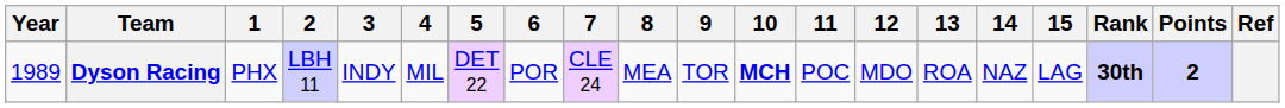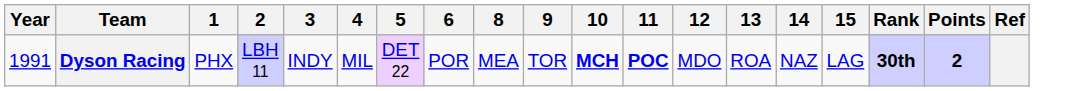- column: 7 | CLE 24
Dyson Racing | Year: 1989 -> 1991
Dyson Racing | 11: normal -> bold
